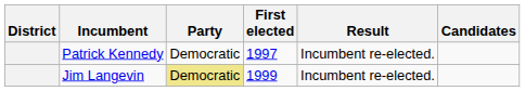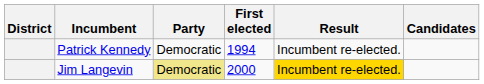Patrick Kennedy | First elected: 1997 -> 1994
Jim Langevin | First elected: 1999 -> 2000
Jim Langevin | Result: no background -> gold background
